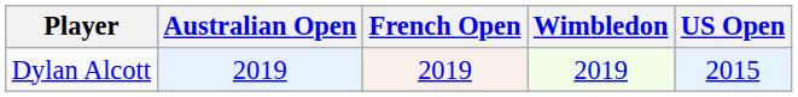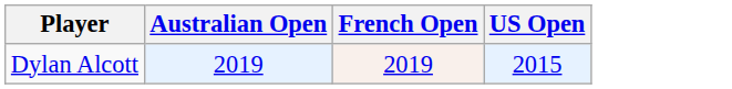- column: Wimbledon | 2019
